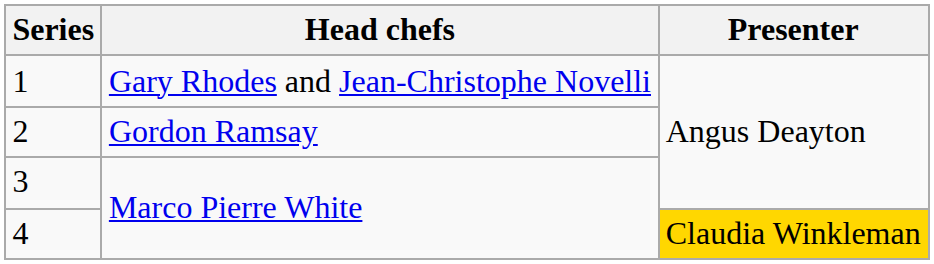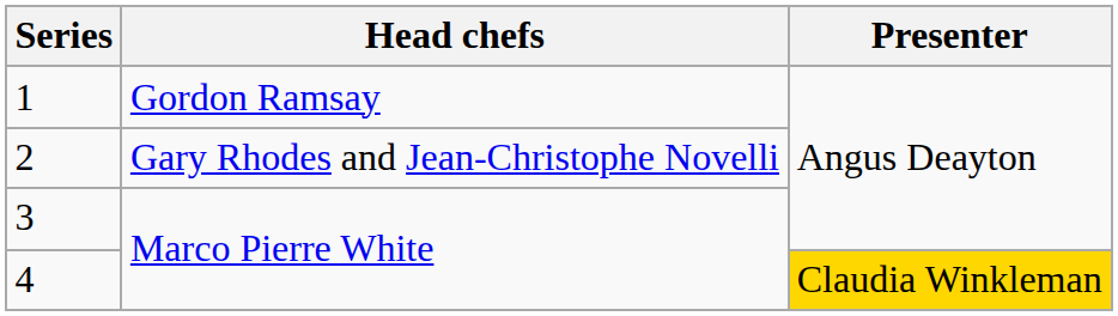1 | Head chefs: Gary Rhodes and Jean-Christophe Novelli -> Gordon Ramsay
2 | Head chefs: Gordon Ramsay -> Gary Rhodes and Jean-Christophe Novelli
